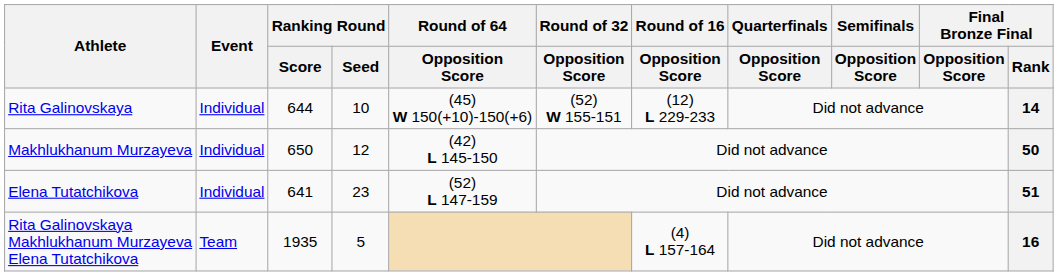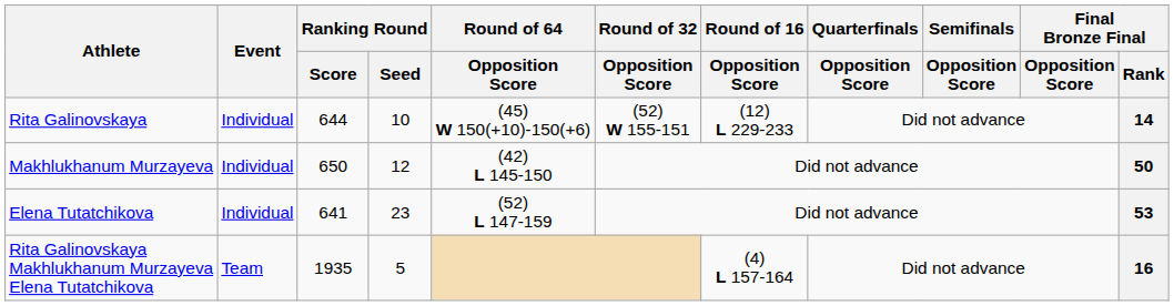Elena Tutatchikova | Final Bronze Final / Rank: 51 -> 53
